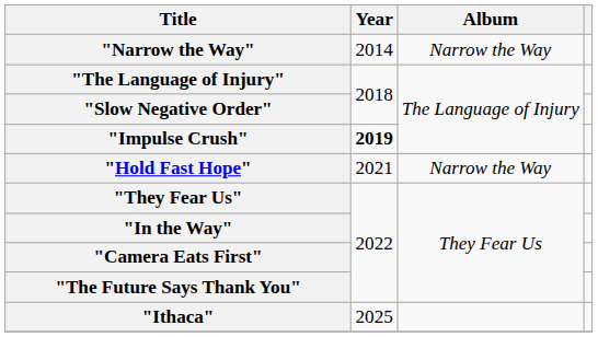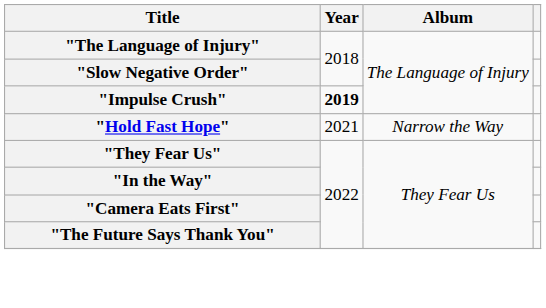- row: "Narrow the Way" | 2014 | Narrow the Way
- row: "Ithaca" | 2025
